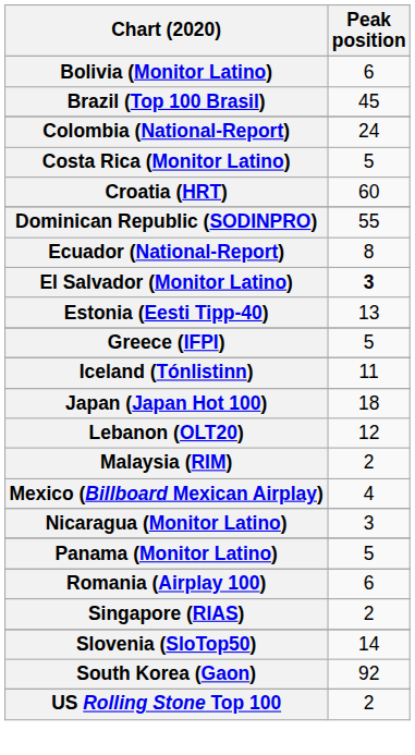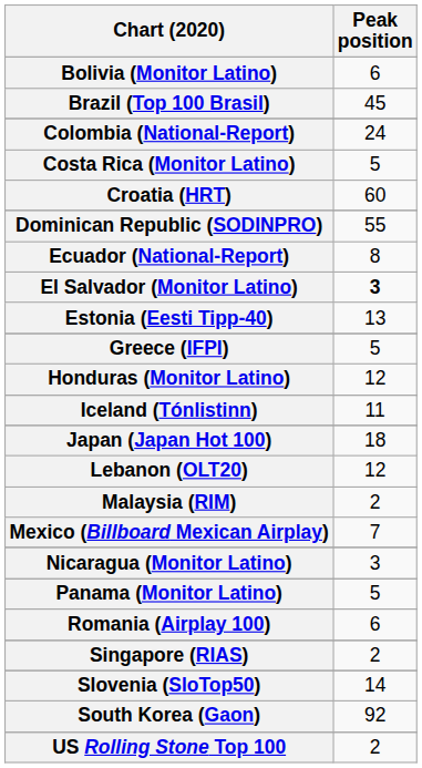+ row: Honduras (Monitor Latino) | 12
Mexico (Billboard Mexican Airplay) | Peak position: 4 -> 7
